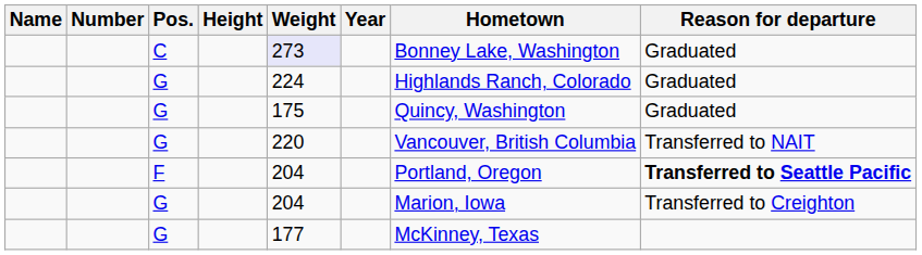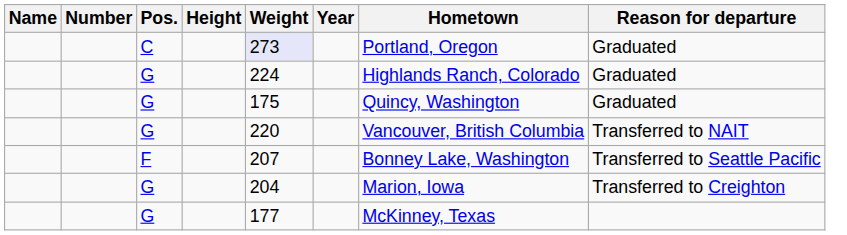C | Hometown: Bonney Lake, Washington -> Portland, Oregon
F | Weight: 204 -> 207
F | Hometown: Portland, Oregon -> Bonney Lake, Washington
F | Reason for departure: bold -> normal
